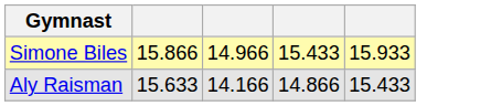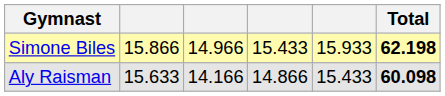+ column: Total | 62.198 | 60.098
